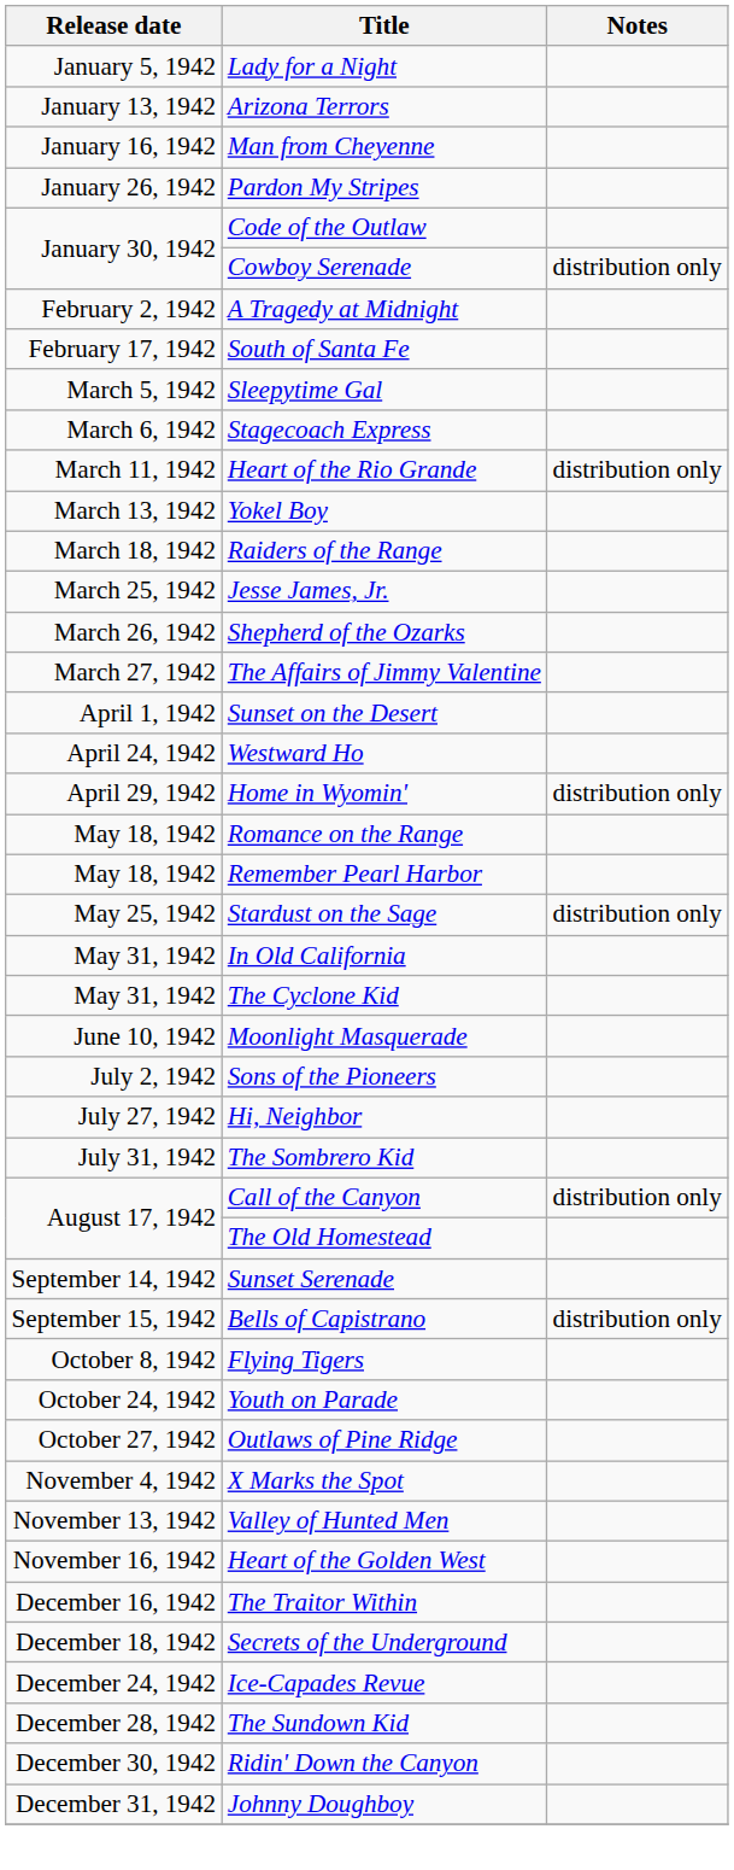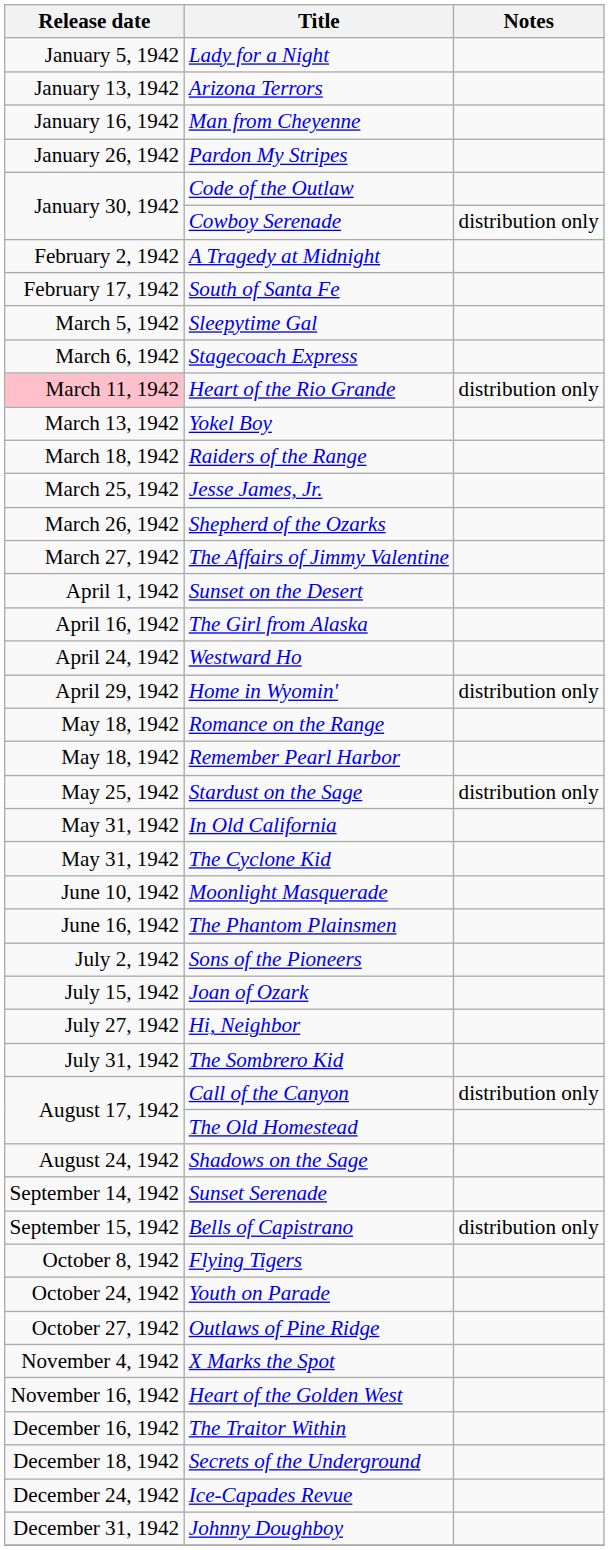Heart of the Rio Grande | Release date: no background -> pink background
+ row: April 16, 1942 | The Girl from Alaska
+ row: June 16, 1942 | The Phantom Plainsmen
+ row: July 15, 1942 | Joan of Ozark
+ row: August 24, 1942 | Shadows on the Sage
- row: November 13, 1942 | Valley of Hunted Men
- row: December 28, 1942 | The Sundown Kid
- row: December 30, 1942 | Ridin' Down the Canyon
